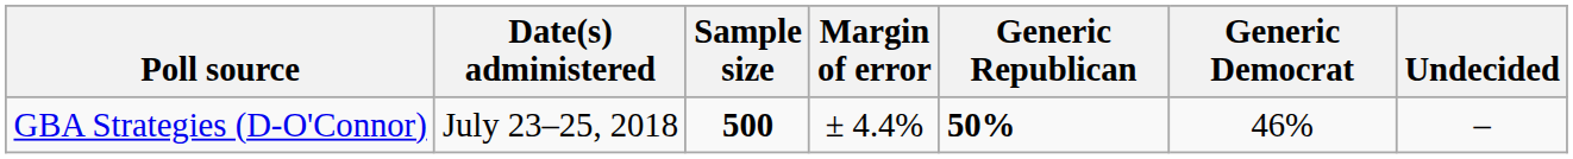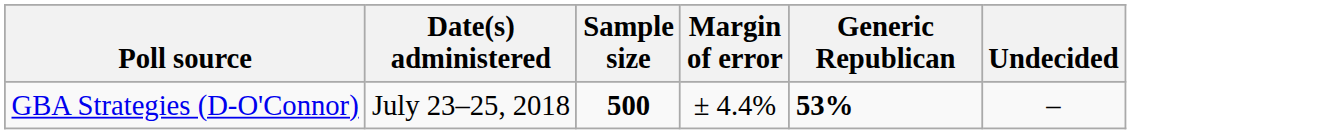- column: Generic Democrat | 46%
GBA Strategies (D-O'Connor) | Generic Republican: 50% -> 53%
